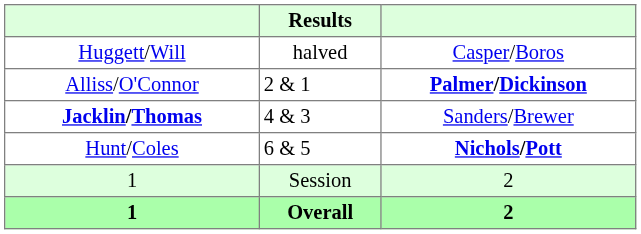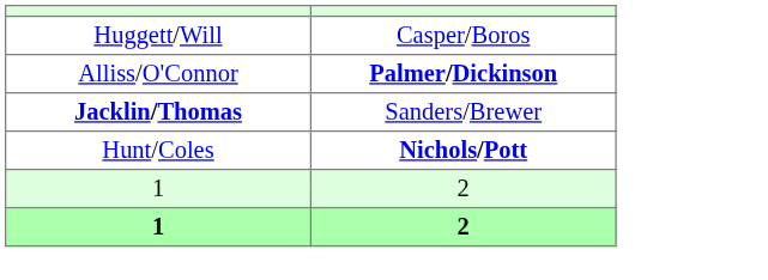- column: Results | halved | 2 & 1 | 4 & 3 | 6 & 5 | Session | Overall
